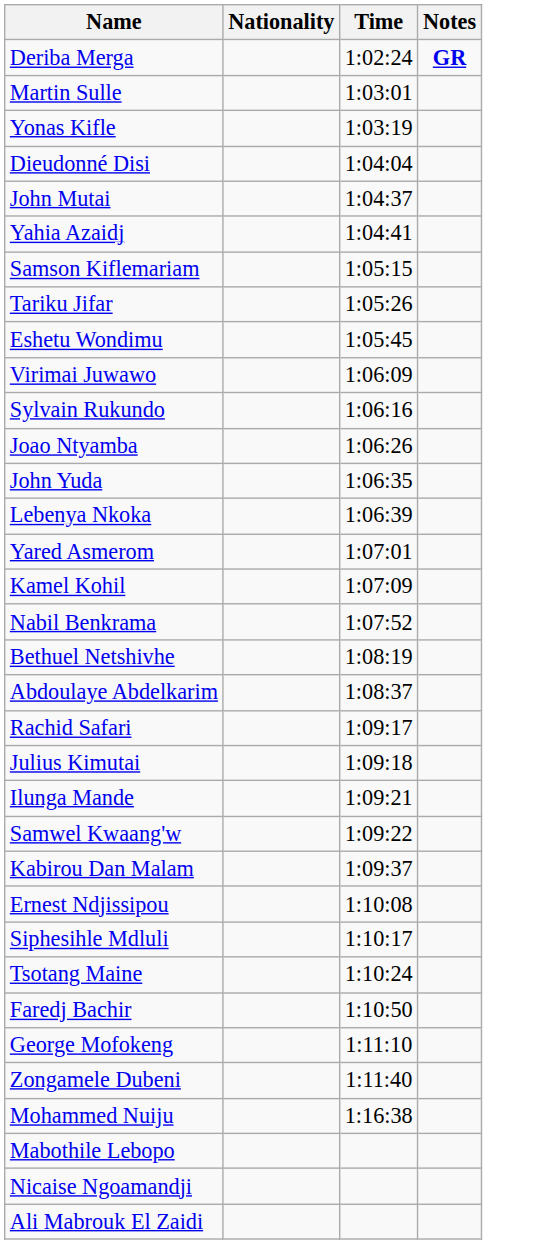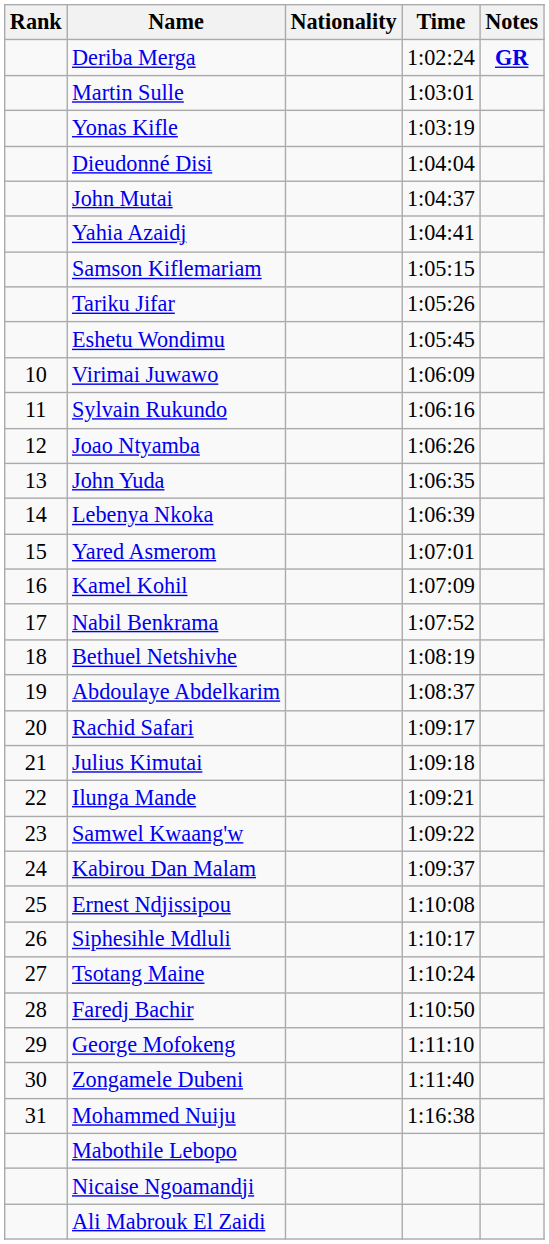+ column: Rank | 10 | 11 | 12 | 13 | 14 | 15 | 16 | 17 | 18 | 19 | 20 | 21 | 22 | 23 | 24 | 25 | 26 | 27 | 28 | 29 | 30 | 31
